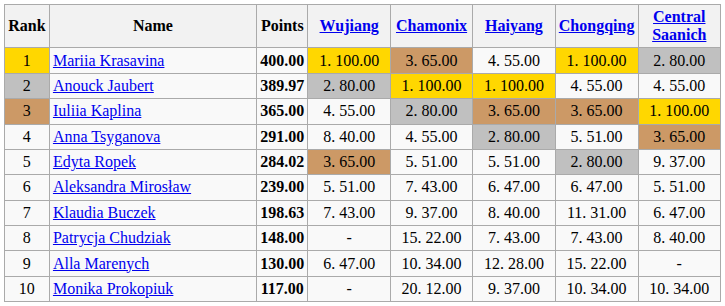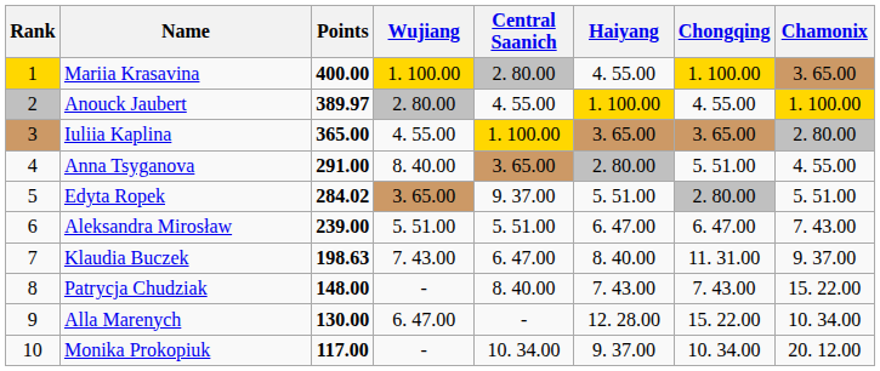columns swapped: Chamonix <-> Central Saanich
